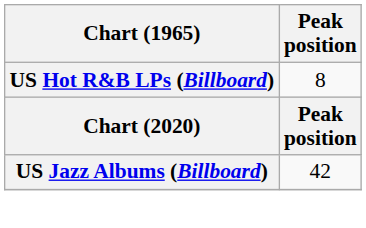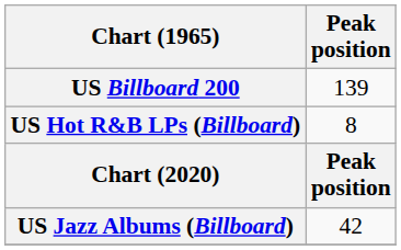+ row: US Billboard 200 | 139
